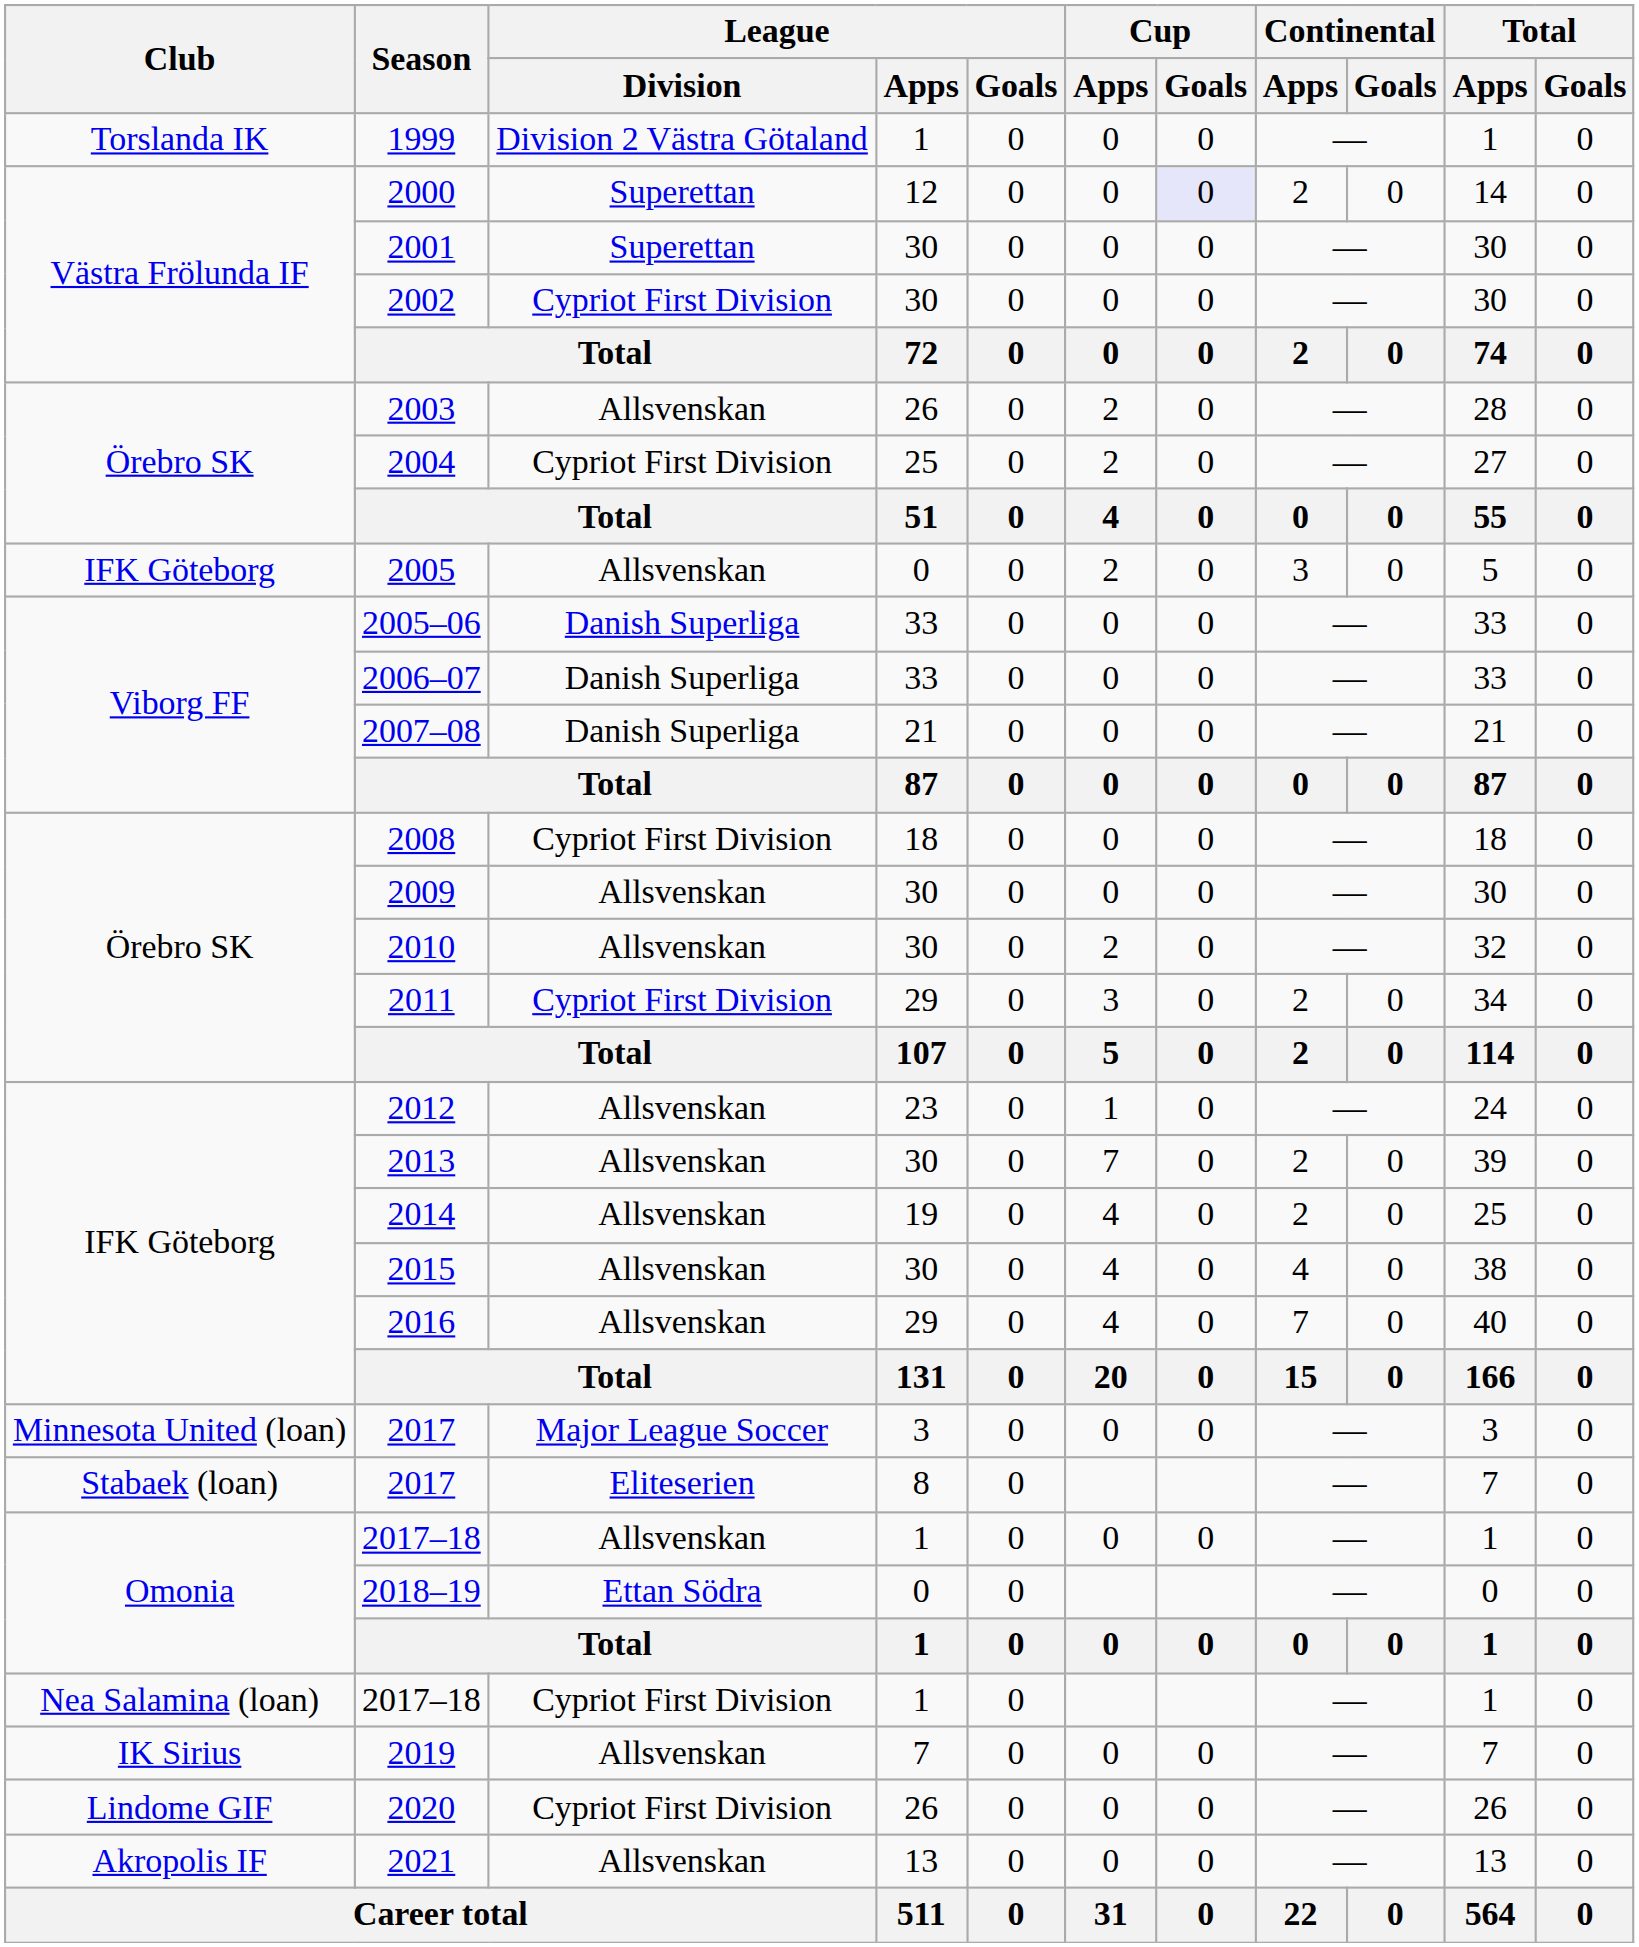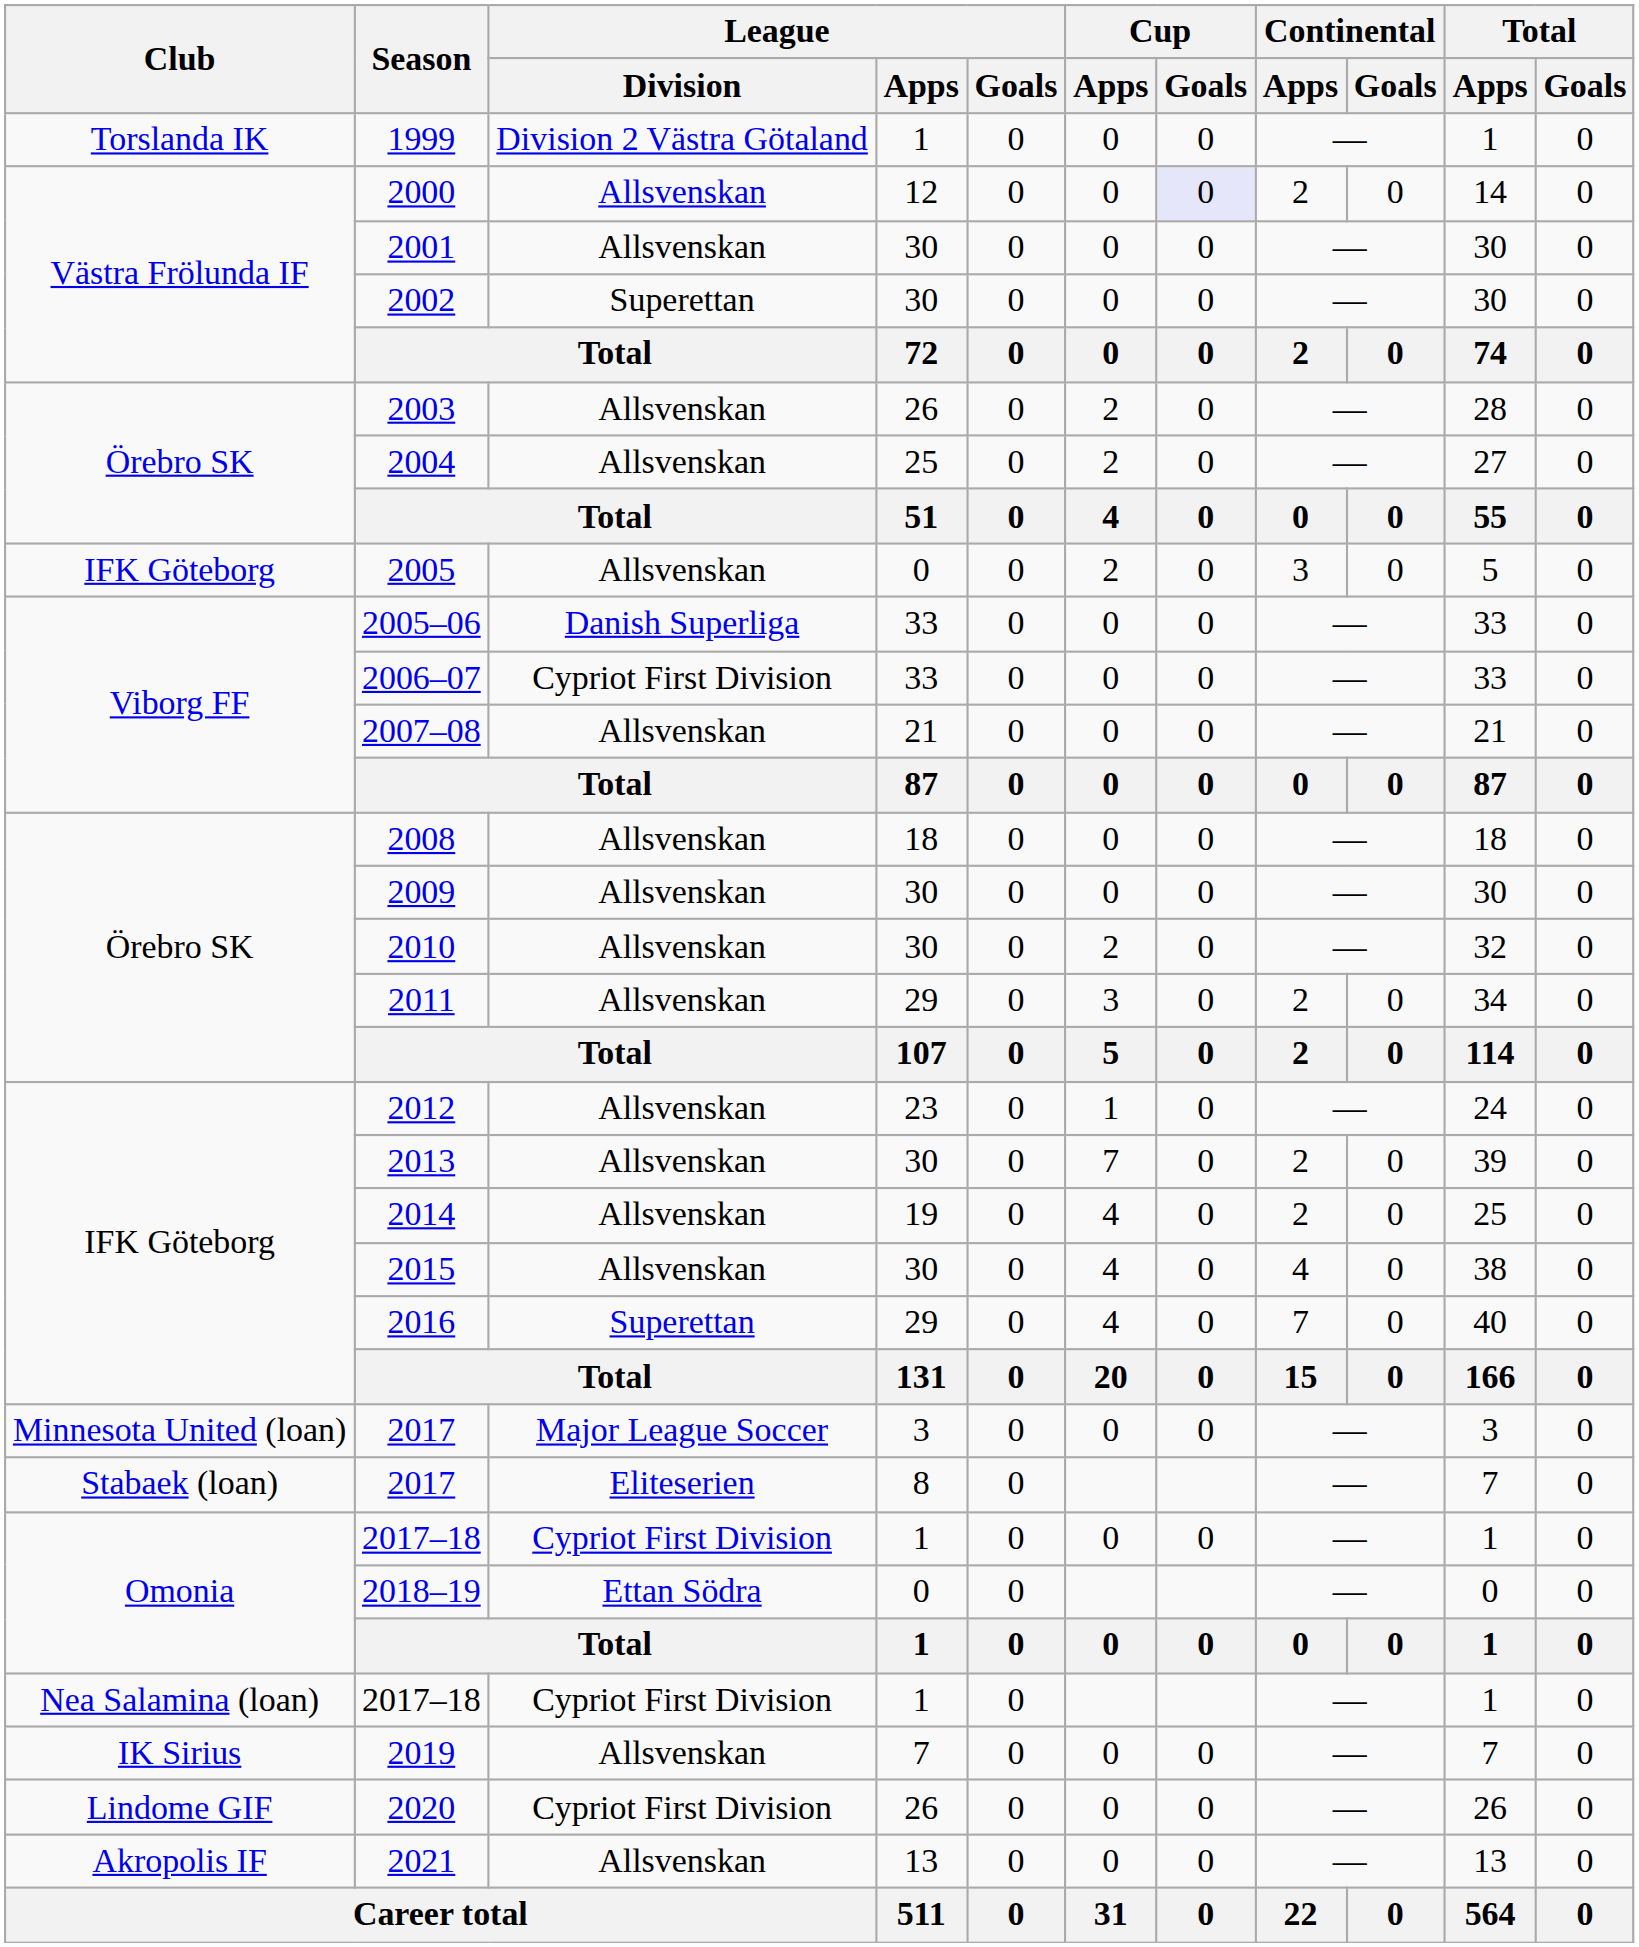2000 | League / Division: Superettan -> Allsvenskan
2001 | League / Division: Superettan -> Allsvenskan
2002 | League / Division: Cypriot First Division -> Superettan
2004 | League / Division: Cypriot First Division -> Allsvenskan
2006–07 | League / Division: Danish Superliga -> Cypriot First Division
2007–08 | League / Division: Danish Superliga -> Allsvenskan
2008 | League / Division: Cypriot First Division -> Allsvenskan
2011 | League / Division: Cypriot First Division -> Allsvenskan
2016 | League / Division: Allsvenskan -> Superettan
Omonia / 2017–18 | League / Division: Allsvenskan -> Cypriot First Division
